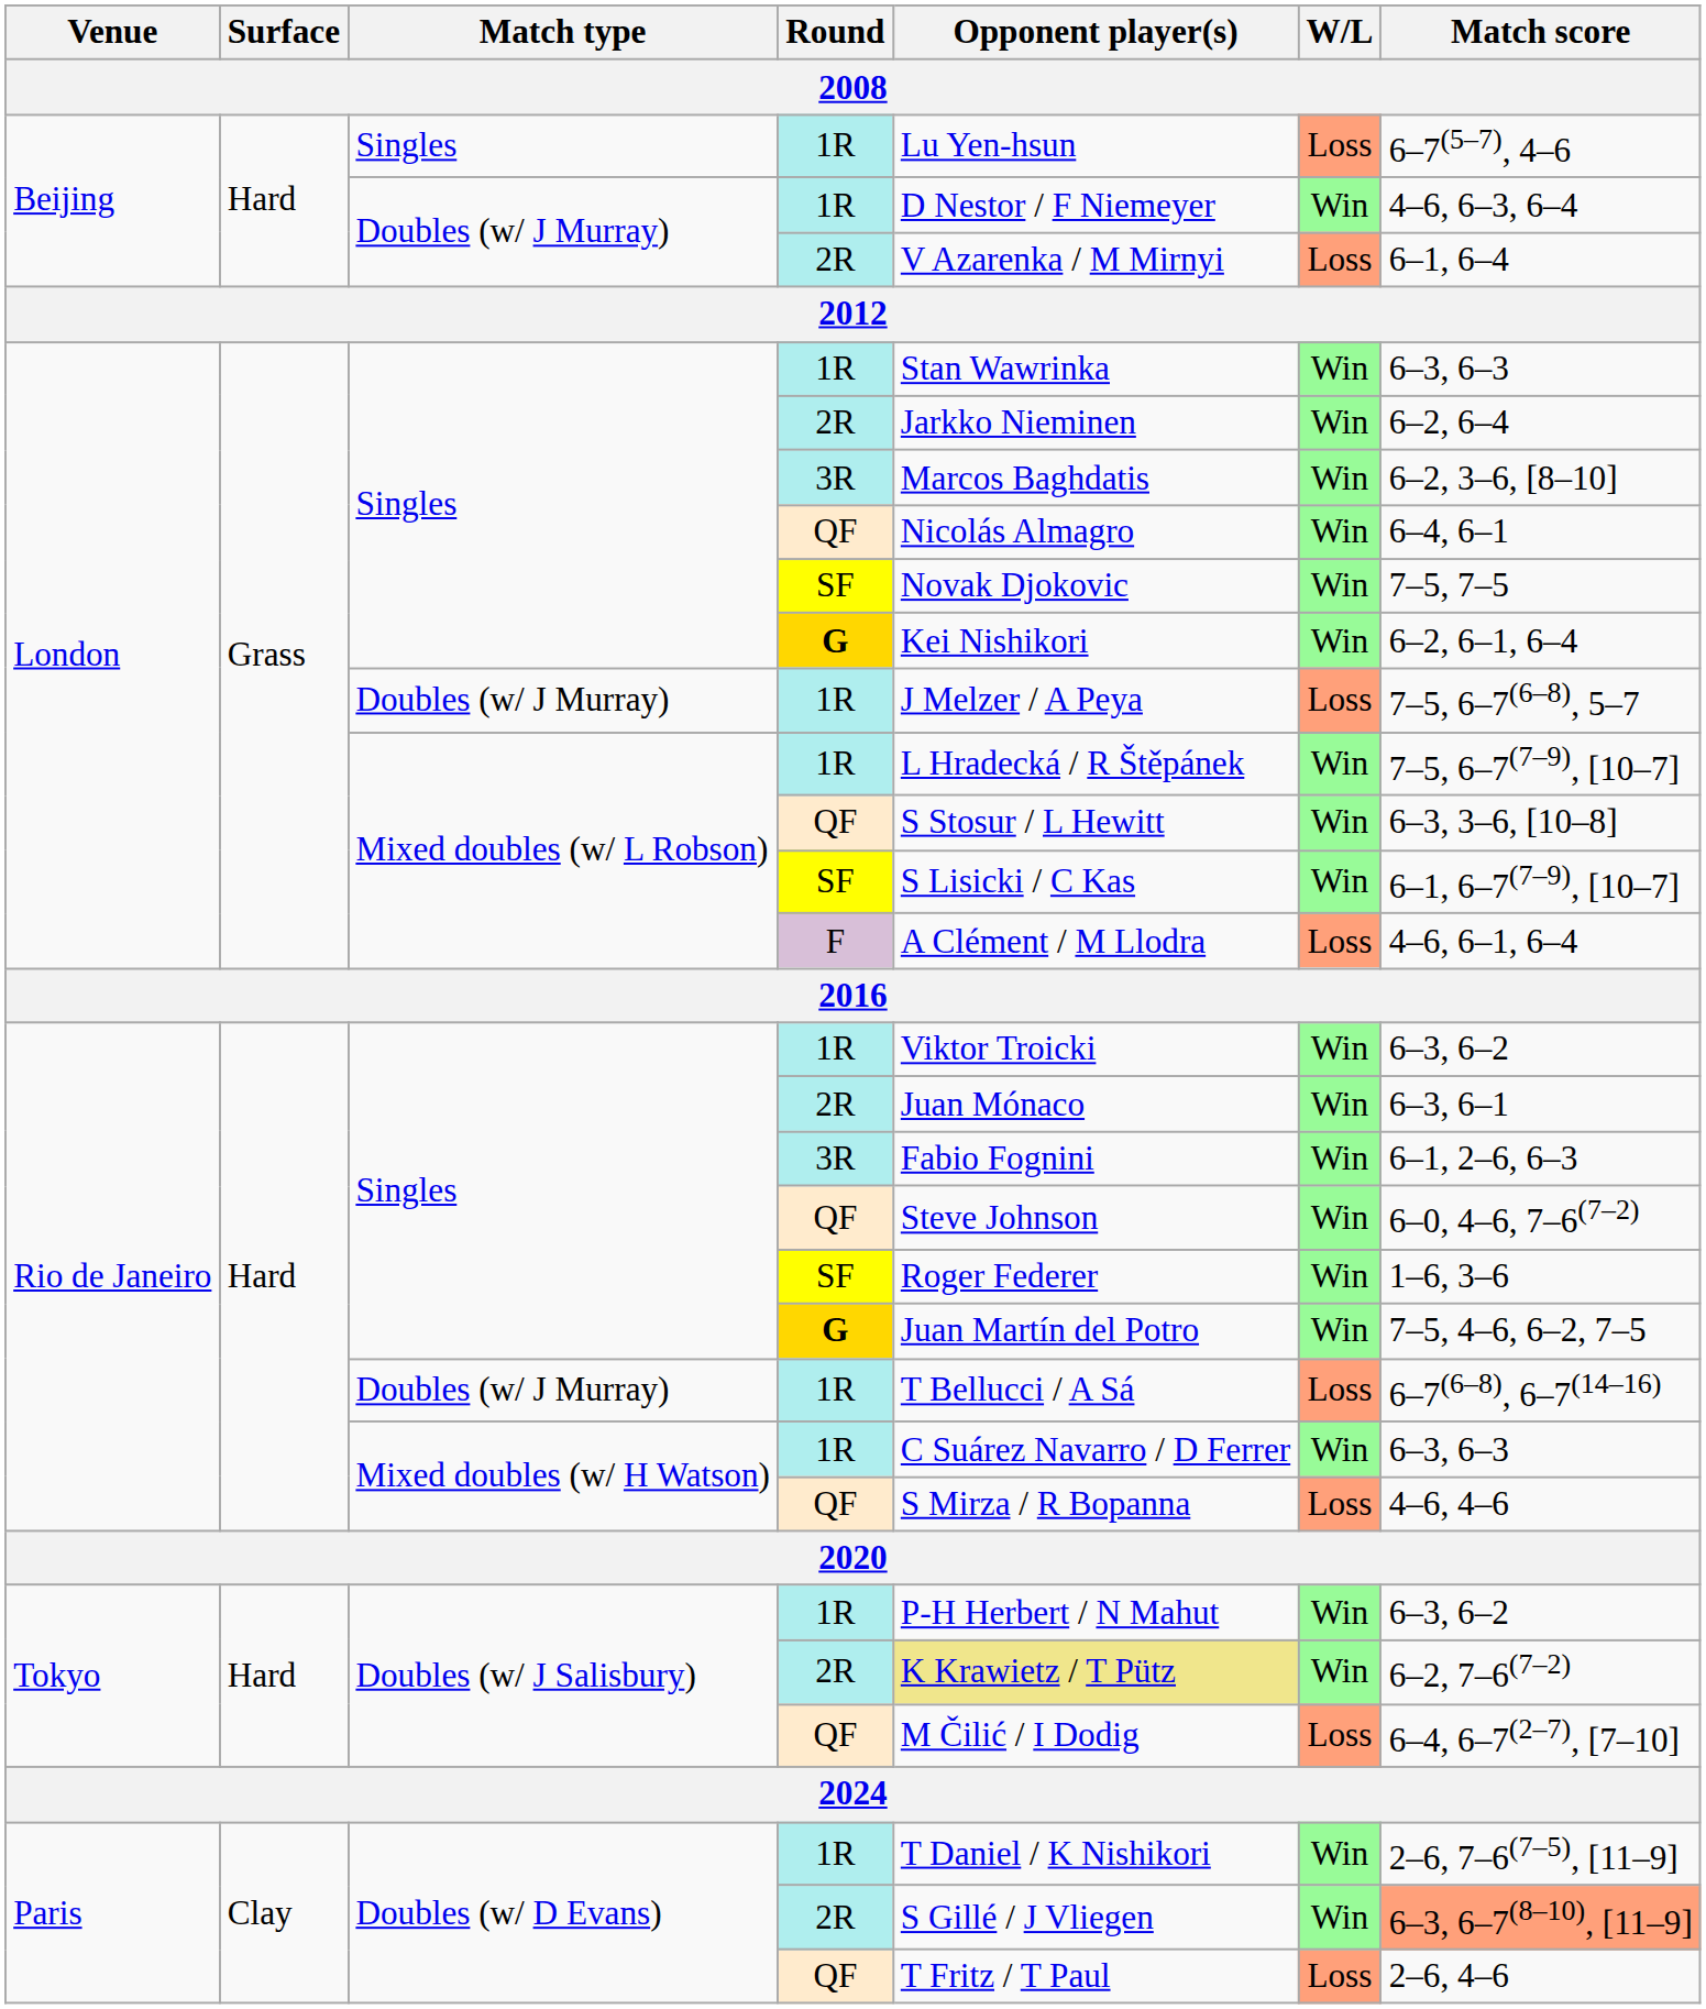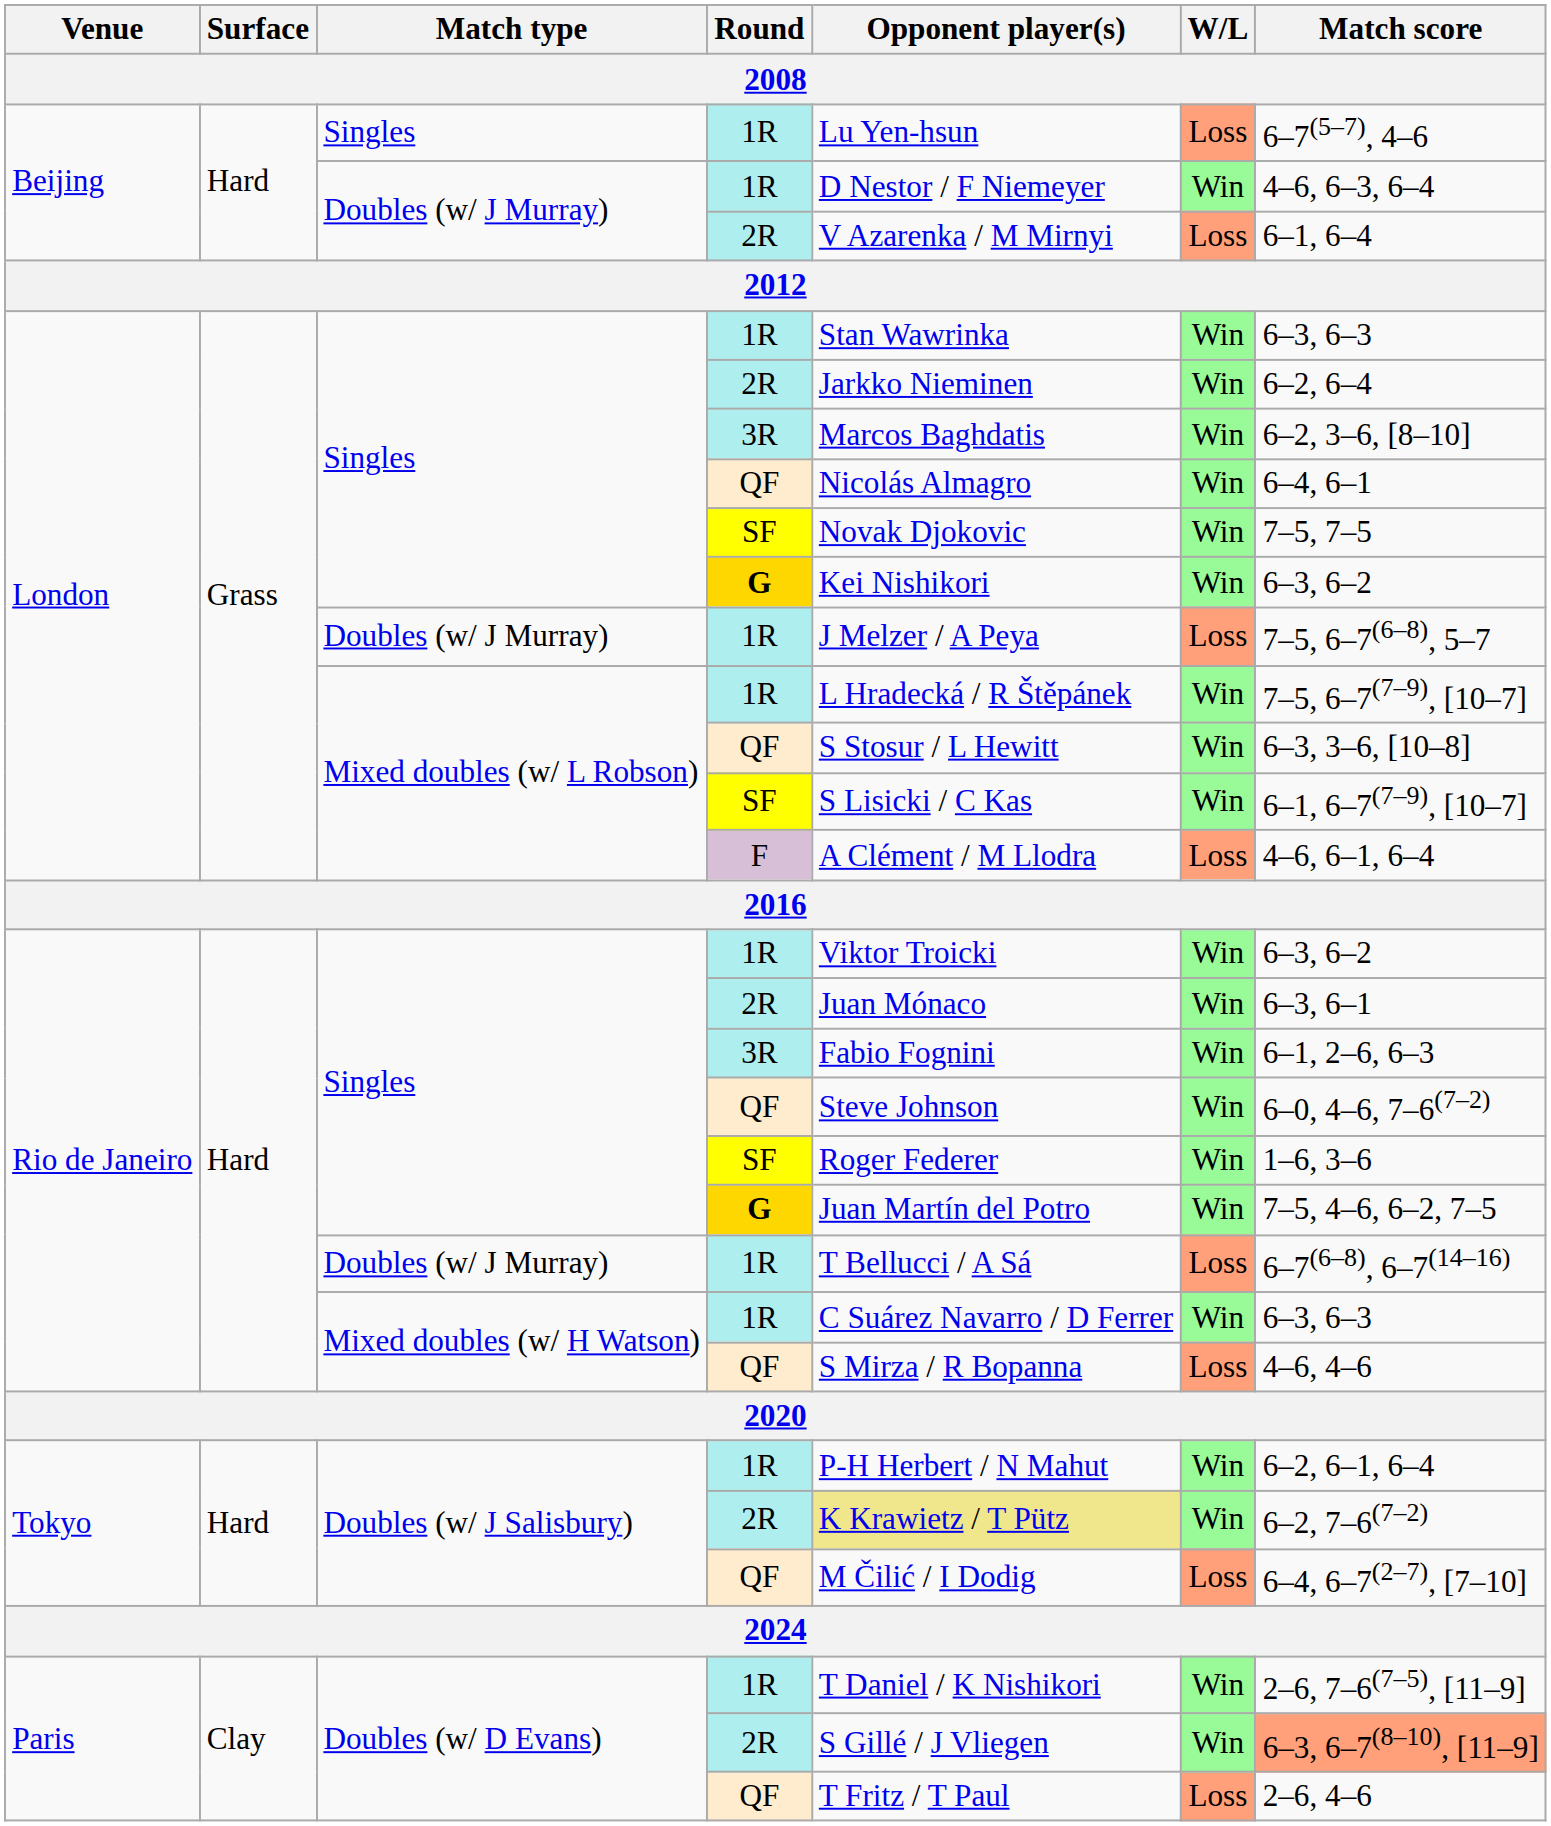London / G | Match score: 6–2, 6–1, 6–4 -> 6–3, 6–2
Tokyo / 1R | Match score: 6–3, 6–2 -> 6–2, 6–1, 6–4
